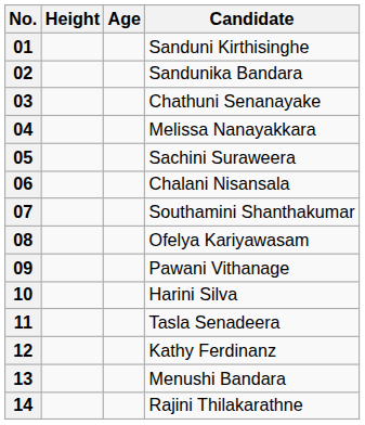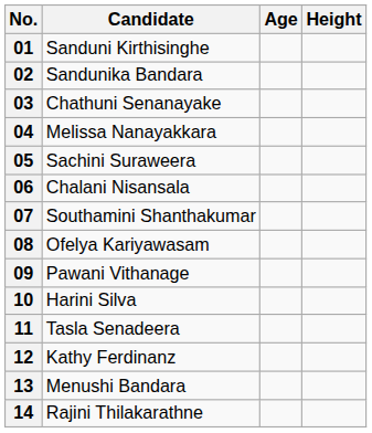columns swapped: Candidate <-> Height
